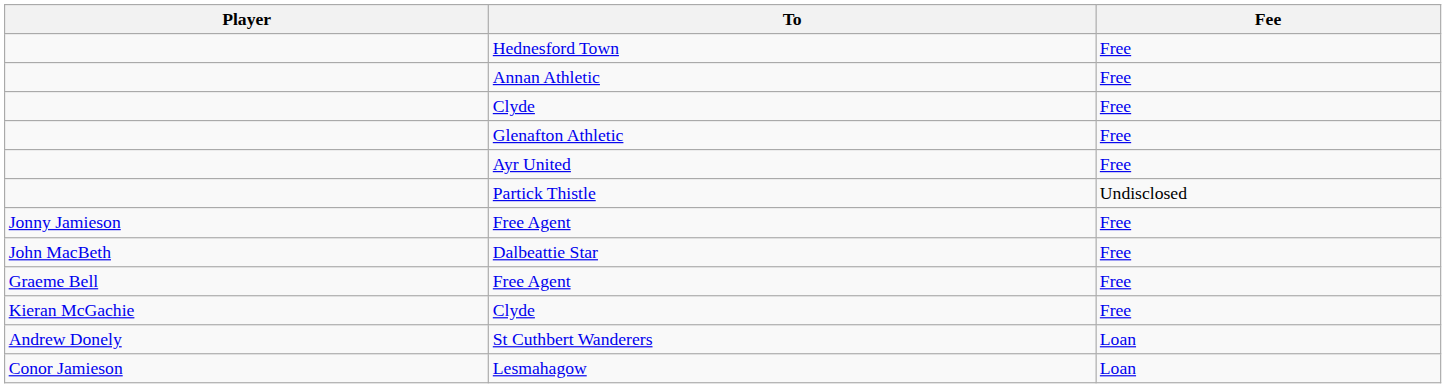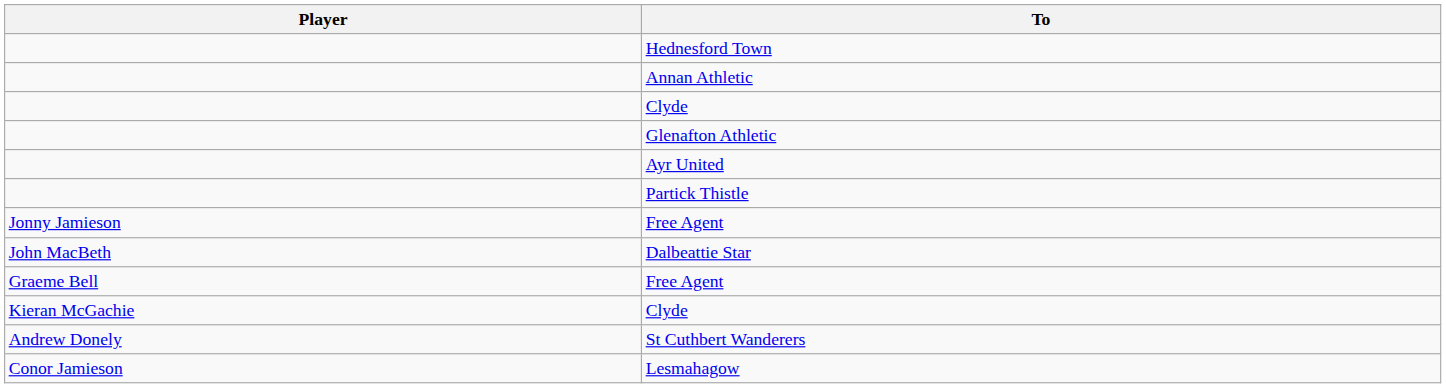- column: Fee | Free | Free | Free | Free | Free | Undisclosed | Free | Free | Free | Free | Loan | Loan
